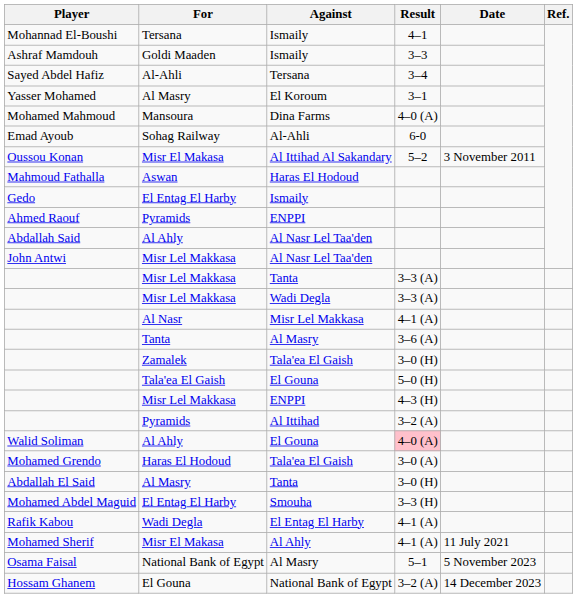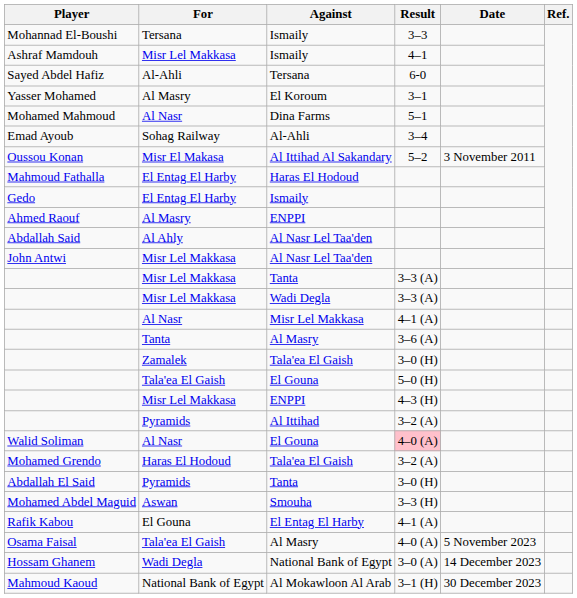Mohannad El-Boushi | Result: 4–1 -> 3–3
Ashraf Mamdouh | For: Goldi Maaden -> Misr Lel Makkasa
Ashraf Mamdouh | Result: 3–3 -> 4–1
Sayed Abdel Hafiz | Result: 3–4 -> 6-0
Mohamed Mahmoud | For: Mansoura -> Al Nasr
Mohamed Mahmoud | Result: 4–0 (A) -> 5–1
Emad Ayoub | Result: 6-0 -> 3–4
Mahmoud Fathalla | For: Aswan -> El Entag El Harby
Ahmed Raouf | For: Pyramids -> Al Masry
Walid Soliman | For: Al Ahly -> Al Nasr
Mohamed Grendo | Result: 3–0 (A) -> 3–2 (A)
Abdallah El Said | For: Al Masry -> Pyramids
Mohamed Abdel Maguid | For: El Entag El Harby -> Aswan
Rafik Kabou | For: Wadi Degla -> El Gouna
- row: Mohamed Sherif | Misr El Makasa | Al Ahly | 4–1 (A) | 11 July 2021
Osama Faisal | For: National Bank of Egypt -> Tala'ea El Gaish
Osama Faisal | Result: 5–1 -> 4–0 (A)
Hossam Ghanem | For: El Gouna -> Wadi Degla
Hossam Ghanem | Result: 3–2 (A) -> 3–0 (A)
+ row: Mahmoud Kaoud | National Bank of Egypt | Al Mokawloon Al Arab | 3–1 (H) | 30 December 2023
